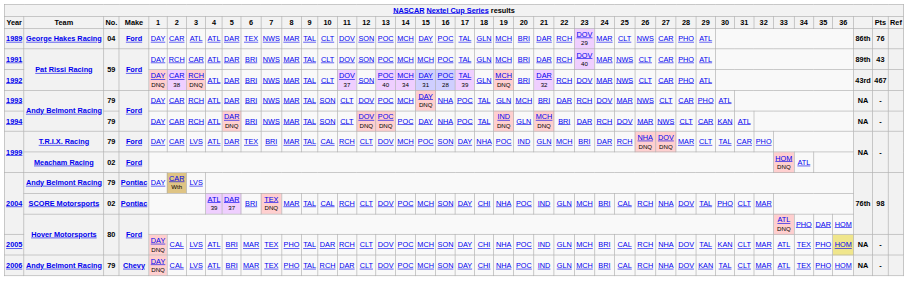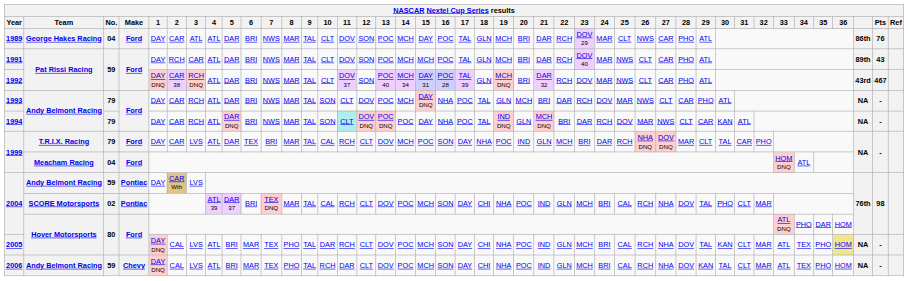1989 | 6: TEX -> BRI
1994 | 11: no background -> paleturquoise background
1999 / Meacham Racing | No.: 02 -> 04
2004 / Andy Belmont Racing | No.: 79 -> 59
2006 | No.: 79 -> 59
